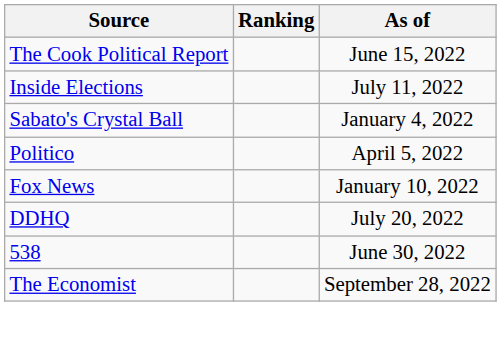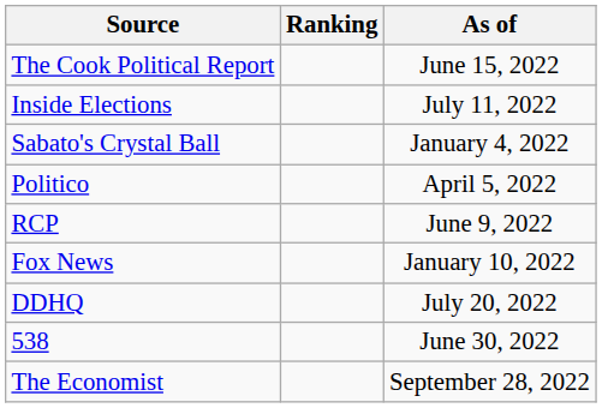+ row: RCP | June 9, 2022
